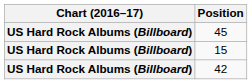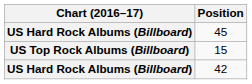15 | Chart (2016–17): US Hard Rock Albums (Billboard) -> US Top Rock Albums (Billboard)
